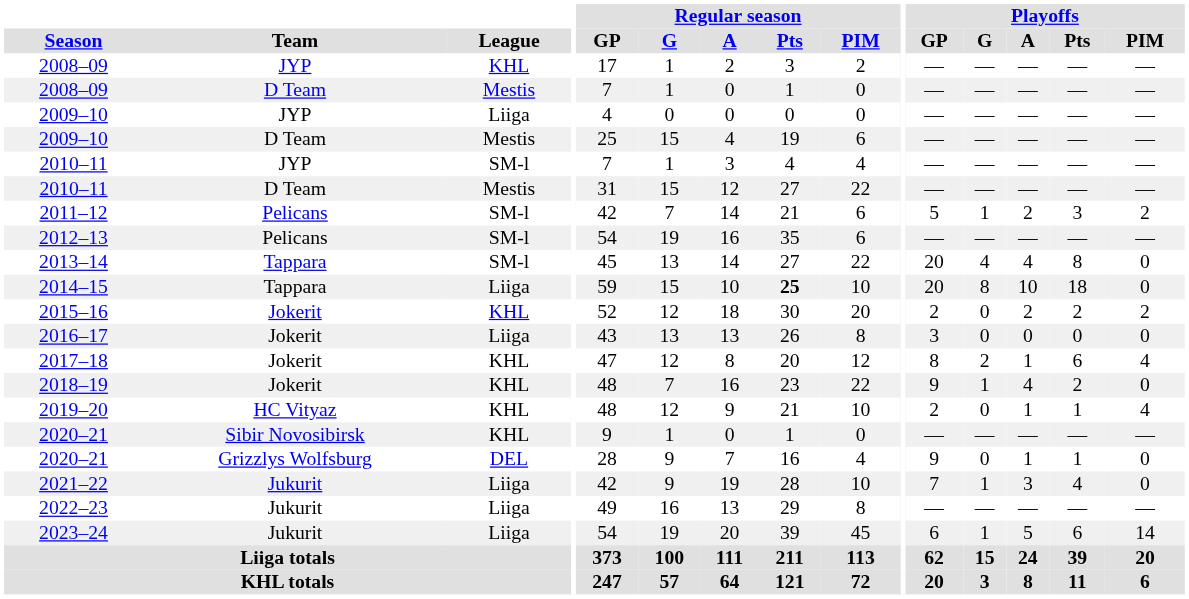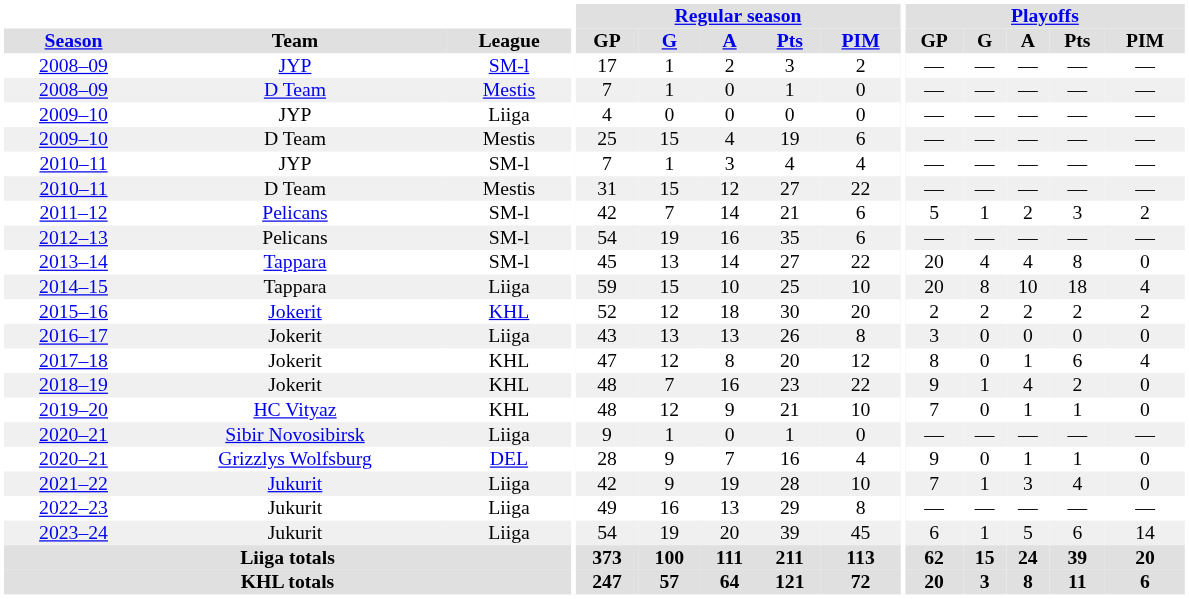2008–09 / JYP | League: KHL -> SM-l
2014–15 | Regular season / Pts: bold -> normal
2014–15 | Playoffs / PIM: 0 -> 4
2015–16 | Playoffs / G: 0 -> 2
2017–18 | Playoffs / G: 2 -> 0
2019–20 | Playoffs / GP: 2 -> 7
2019–20 | Playoffs / PIM: 4 -> 0
2020–21 / Sibir Novosibirsk | League: KHL -> Liiga
